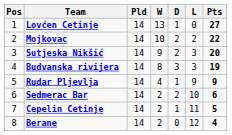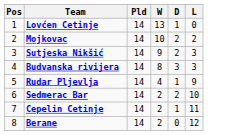- column: Pts | 27 | 22 | 20 | 19 | 9 | 6 | 5 | 4
